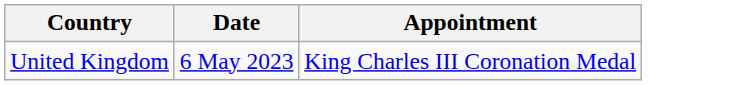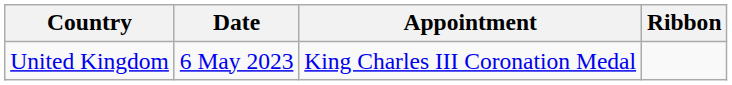+ column: Ribbon
